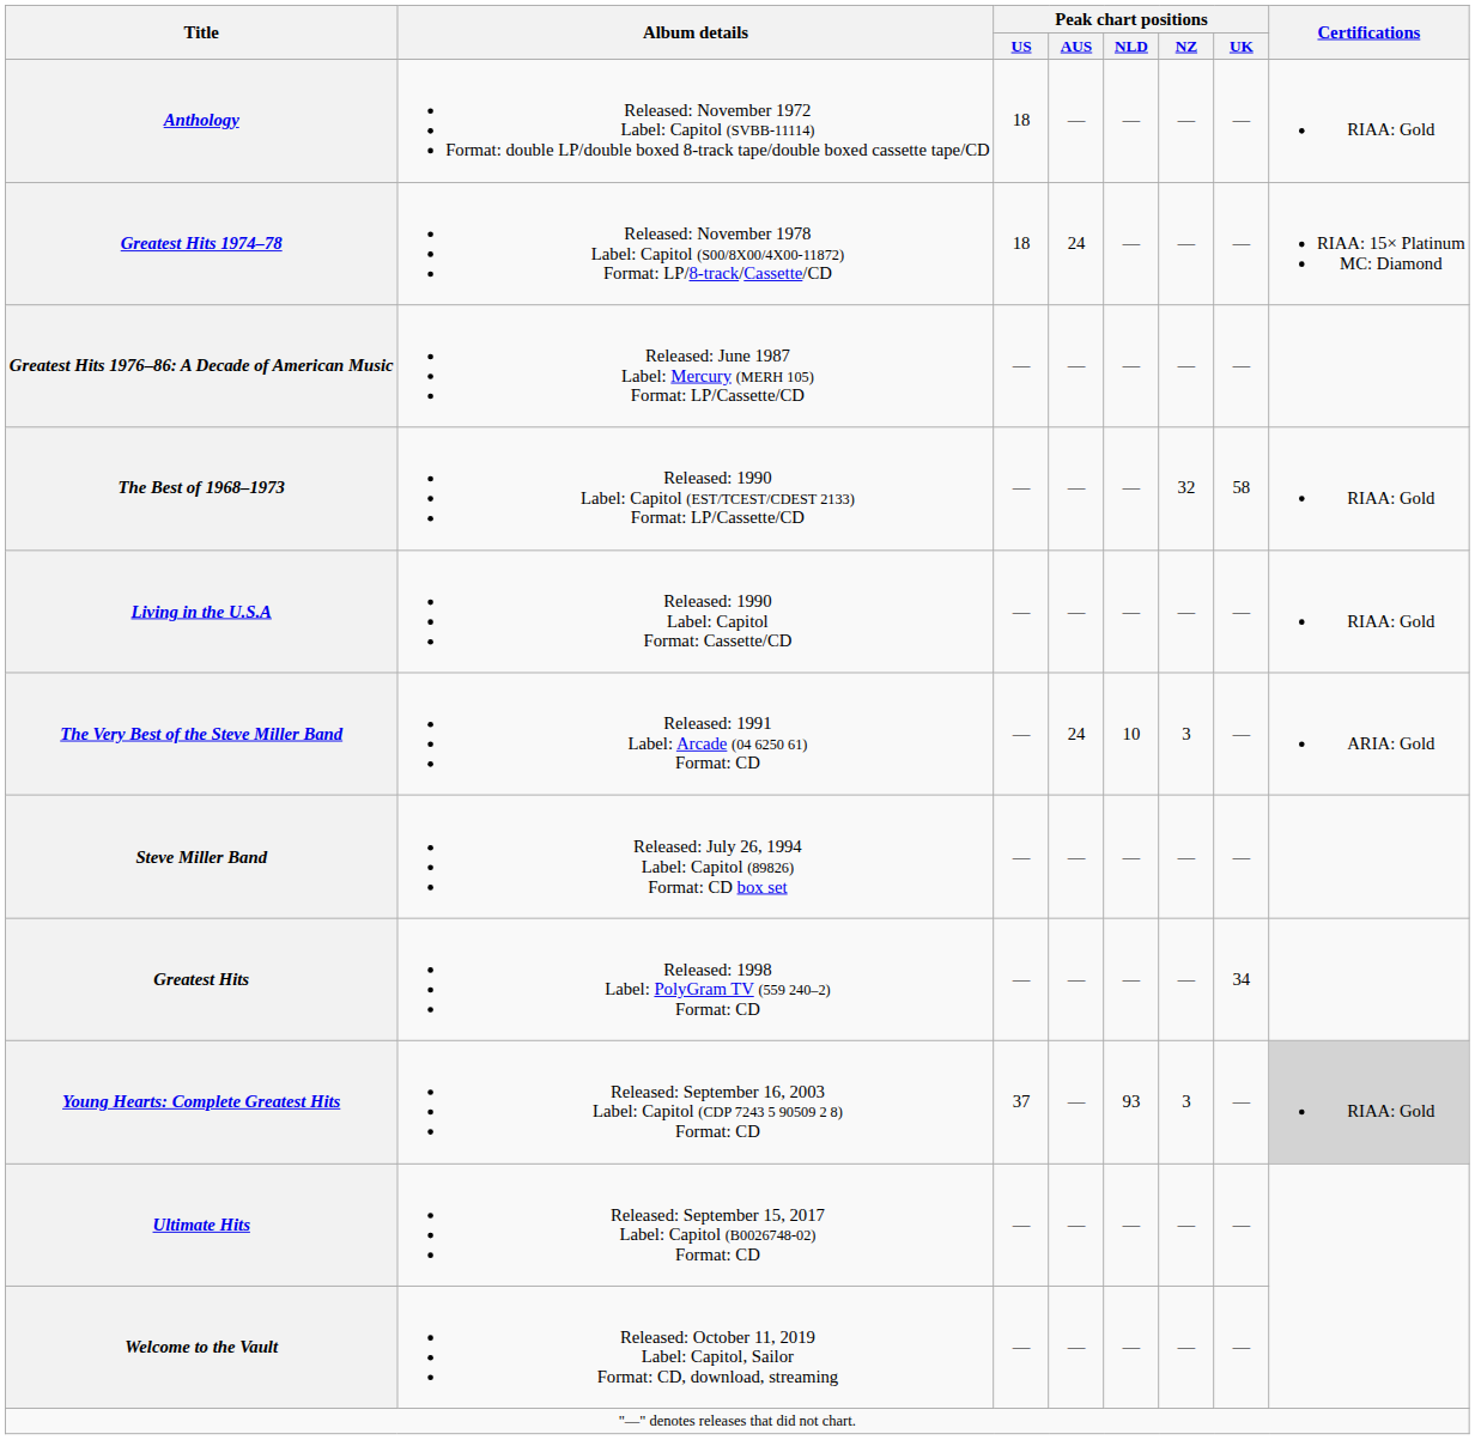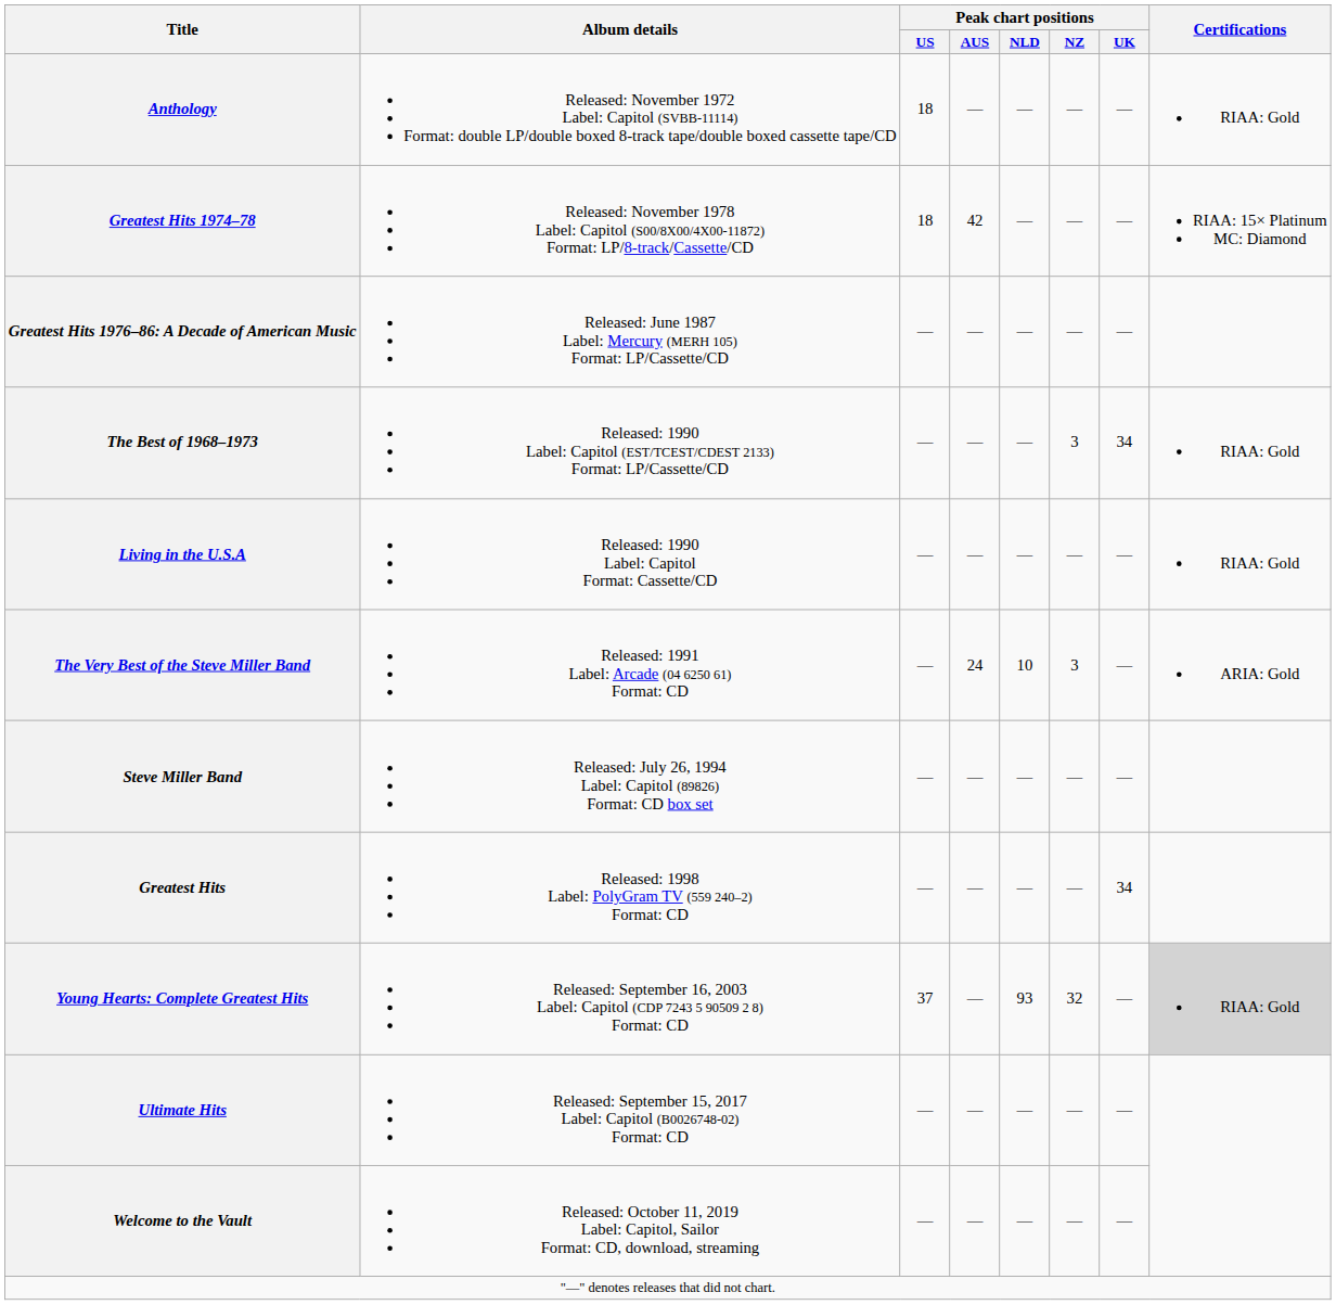Greatest Hits 1974–78 | Peak chart positions / AUS: 24 -> 42
The Best of 1968–1973 | Peak chart positions / NZ: 32 -> 3
The Best of 1968–1973 | Peak chart positions / UK: 58 -> 34
Young Hearts: Complete Greatest Hits | Peak chart positions / NZ: 3 -> 32
